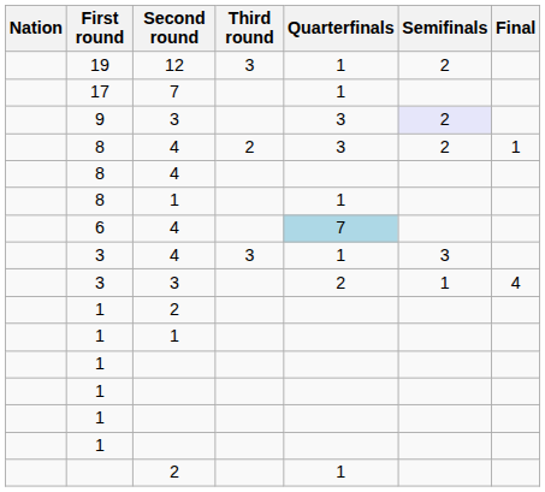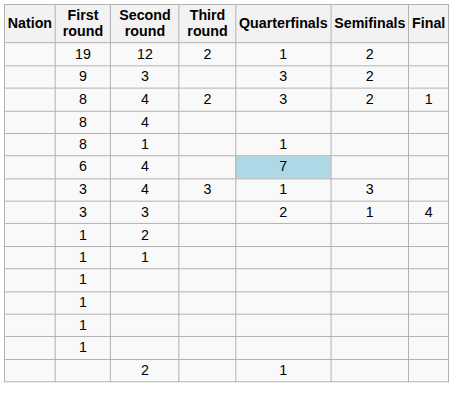19 | Third round: 3 -> 2
- row: 17 | 7 | 1
9 | Semifinals: lavender background -> no background
